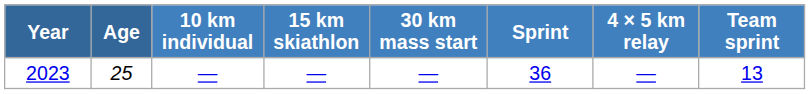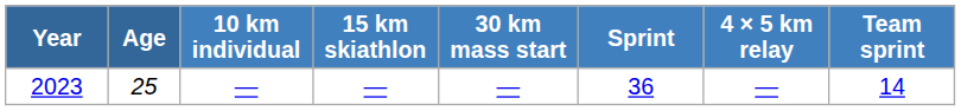2023 | Team sprint: 13 -> 14
